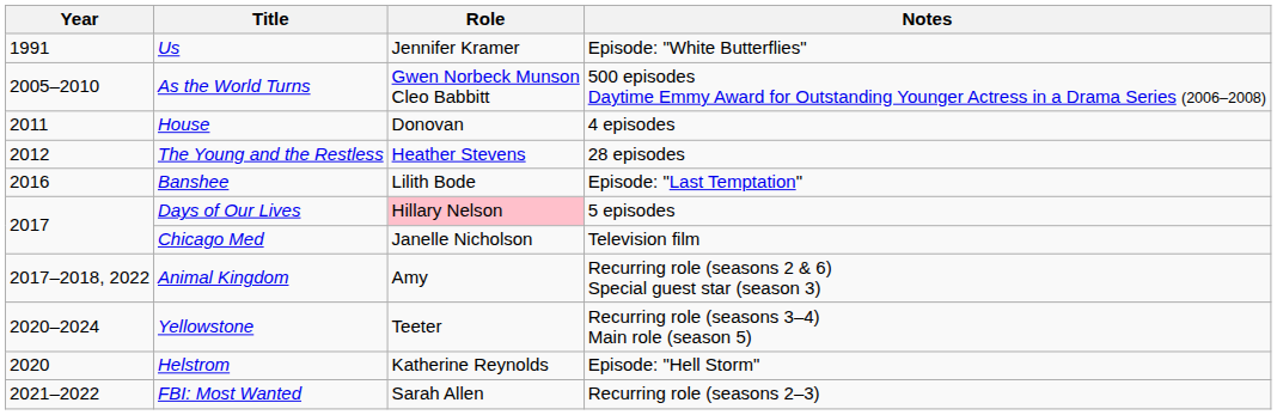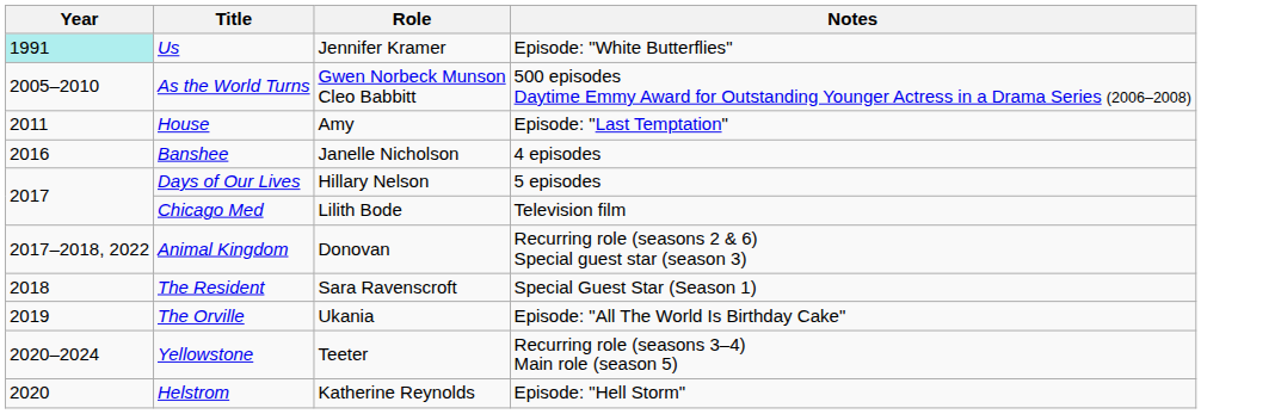Us | Year: no background -> paleturquoise background
House | Role: Donovan -> Amy
House | Notes: 4 episodes -> Episode: "Last Temptation"
- row: 2012 | The Young and the Restless | Heather Stevens | 28 episodes
Banshee | Role: Lilith Bode -> Janelle Nicholson
Banshee | Notes: Episode: "Last Temptation" -> 4 episodes
Days of Our Lives | Role: pink background -> no background
Chicago Med | Role: Janelle Nicholson -> Lilith Bode
Animal Kingdom | Role: Amy -> Donovan
+ row: 2018 | The Resident | Sara Ravenscroft | Special Guest Star (Season 1)
+ row: 2019 | The Orville | Ukania | Episode: "All The World Is Birthday Cake"
- row: 2021–2022 | FBI: Most Wanted | Sarah Allen | Recurring role (seasons 2–3)
